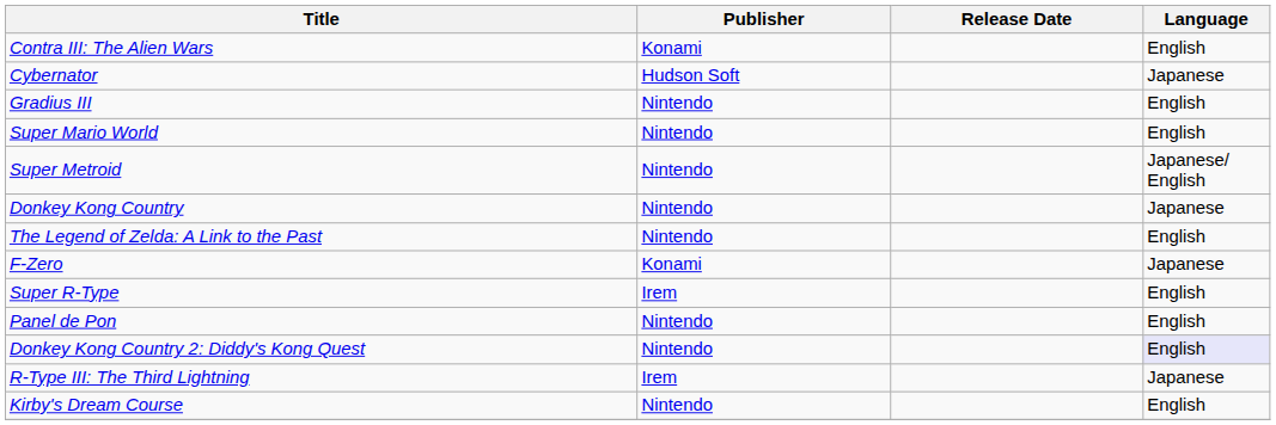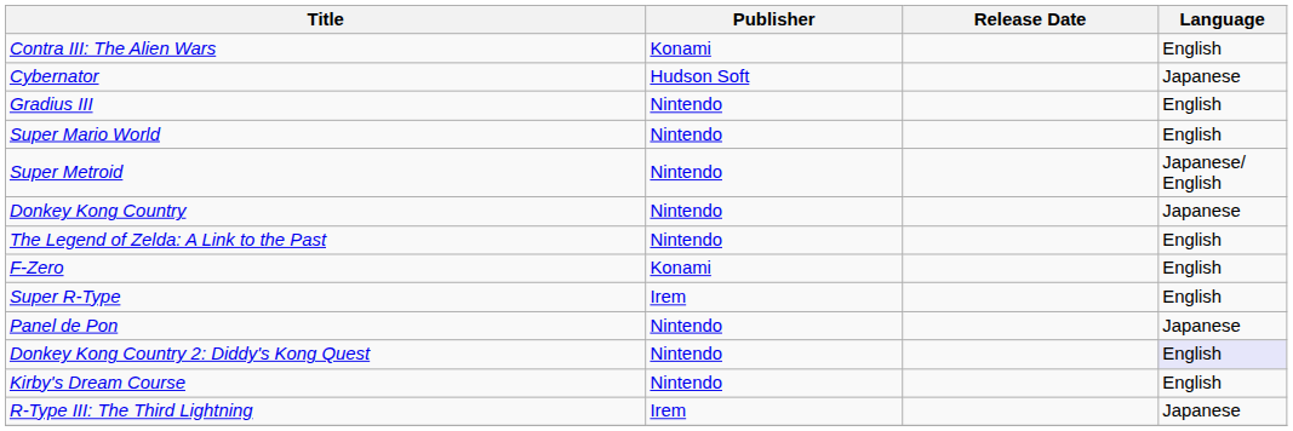F-Zero | Language: Japanese -> English
Panel de Pon | Language: English -> Japanese
rows swapped: R-Type III: The Third Lightning <-> Kirby's Dream Course
